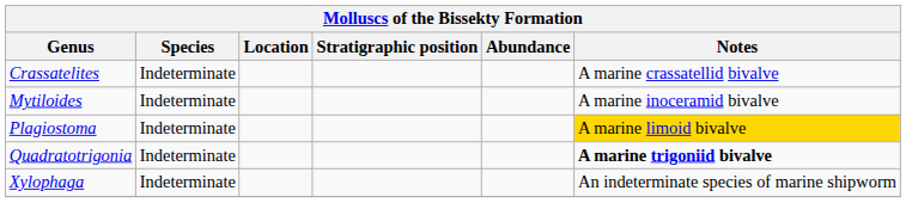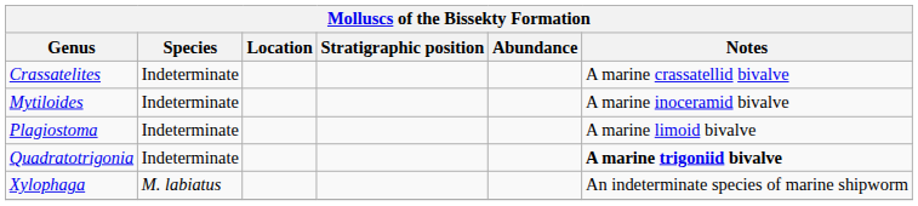Plagiostoma | Notes: gold background -> no background
Xylophaga | Species: Indeterminate -> M. labiatus
